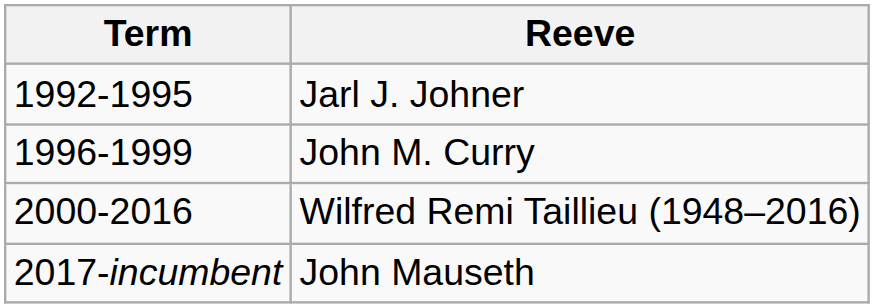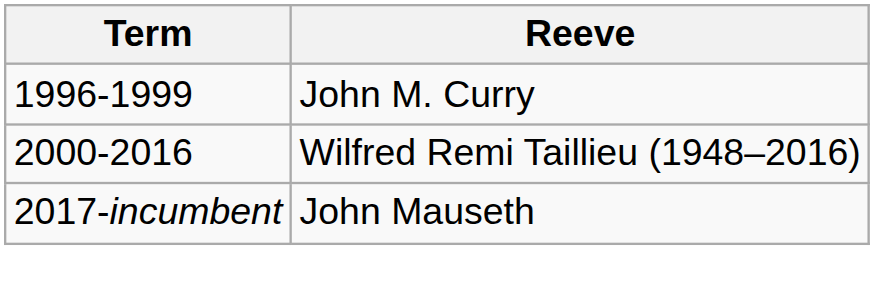- row: 1992-1995 | Jarl J. Johner
